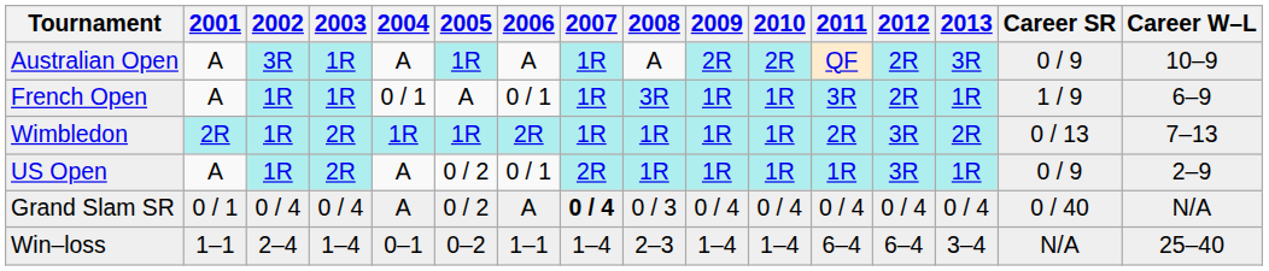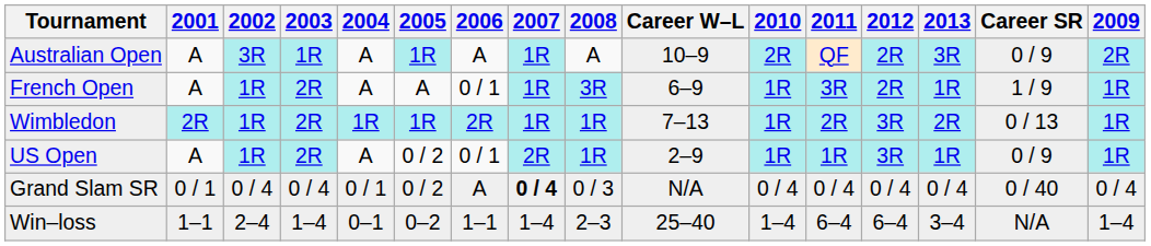columns swapped: 2009 <-> Career W–L
French Open | 2003: 1R -> 2R
French Open | 2004: 0 / 1 -> A
Grand Slam SR | 2004: A -> 0 / 1
